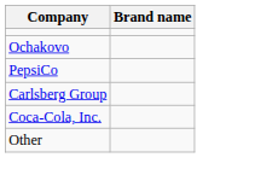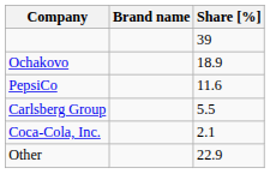+ column: Share [%] | 39 | 18.9 | 11.6 | 5.5 | 2.1 | 22.9
